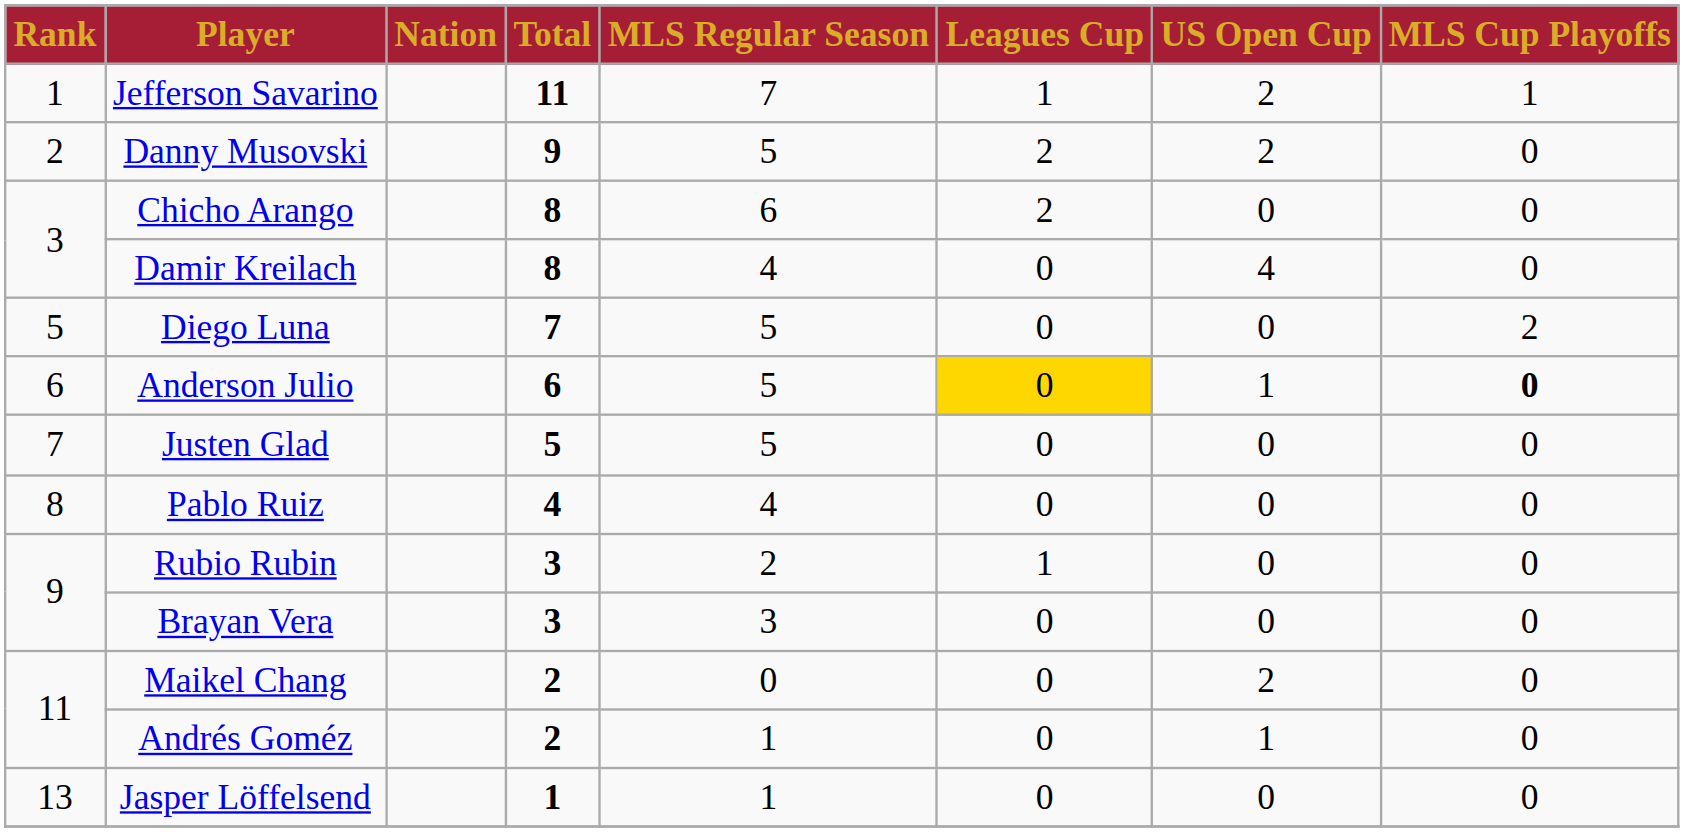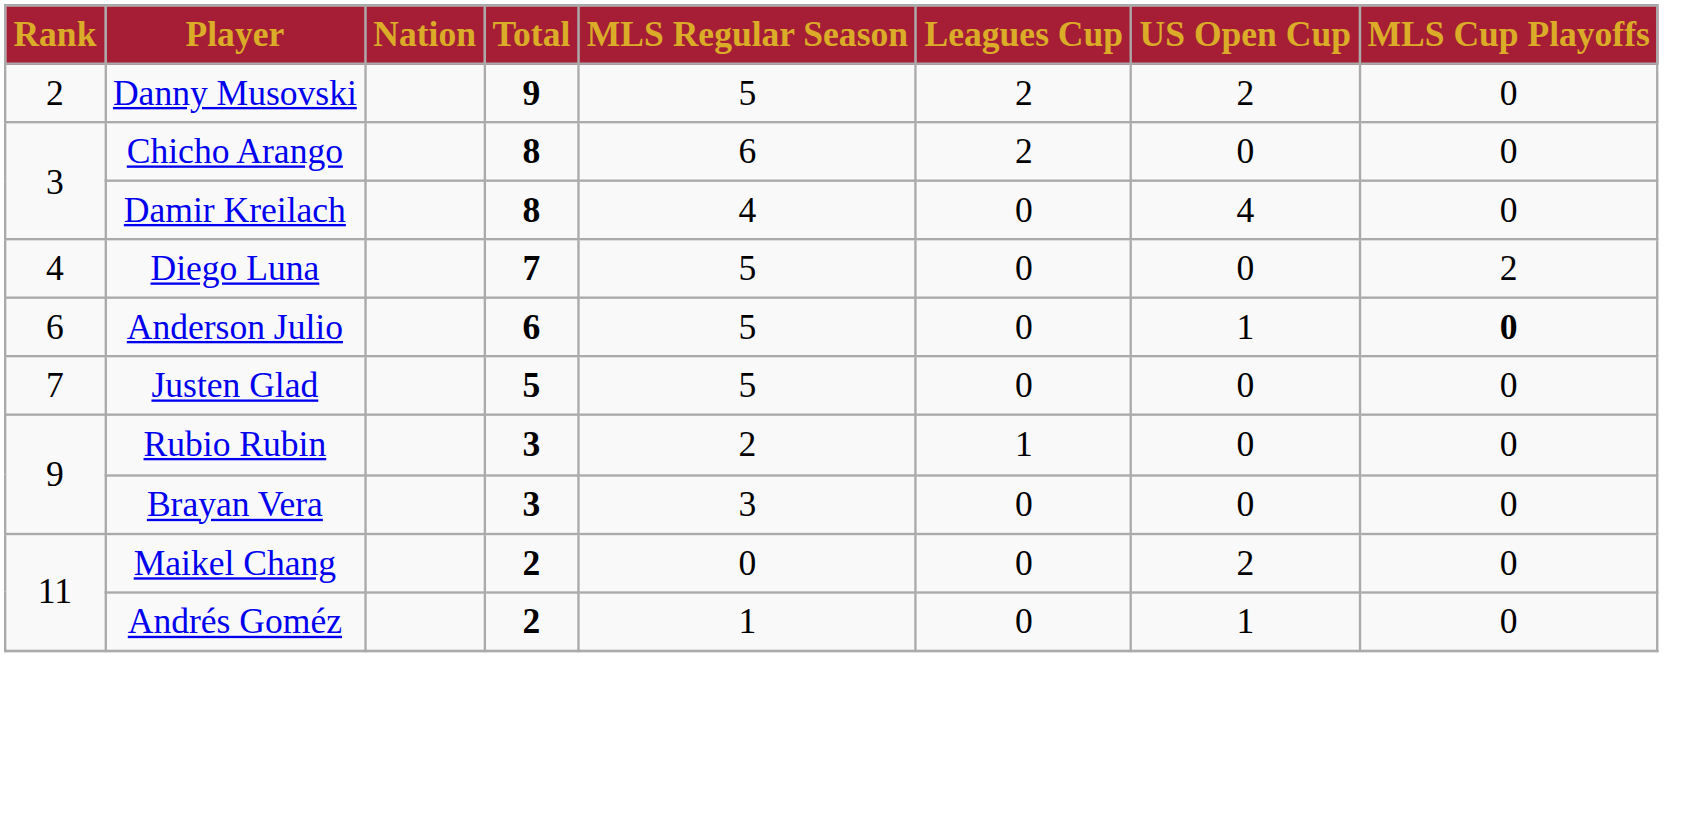- row: 1 | Jefferson Savarino | 11 | 7 | 1 | 2 | 1
Diego Luna | Rank: 5 -> 4
Anderson Julio | Leagues Cup: gold background -> no background
- row: 8 | Pablo Ruiz | 4 | 4 | 0 | 0 | 0
- row: 13 | Jasper Löffelsend | 1 | 1 | 0 | 0 | 0
